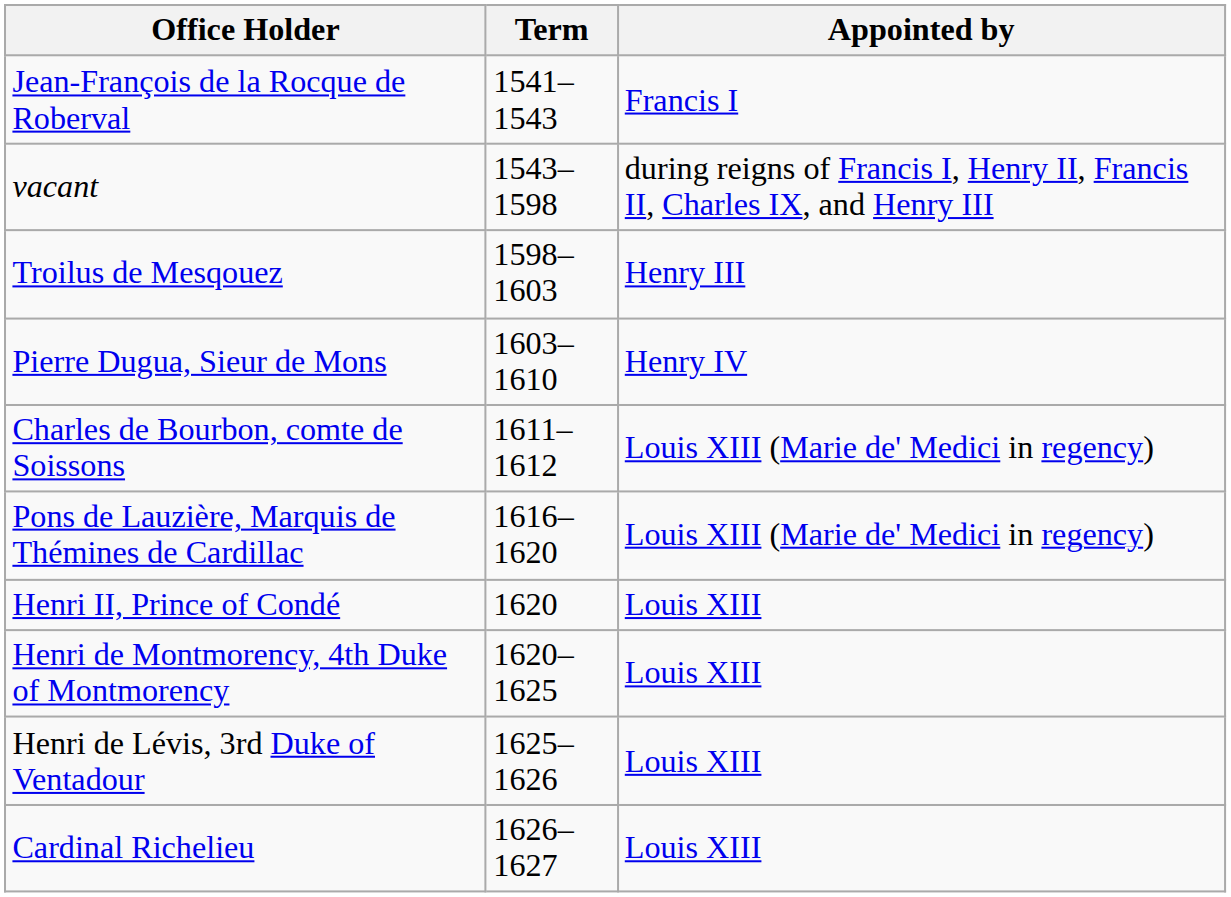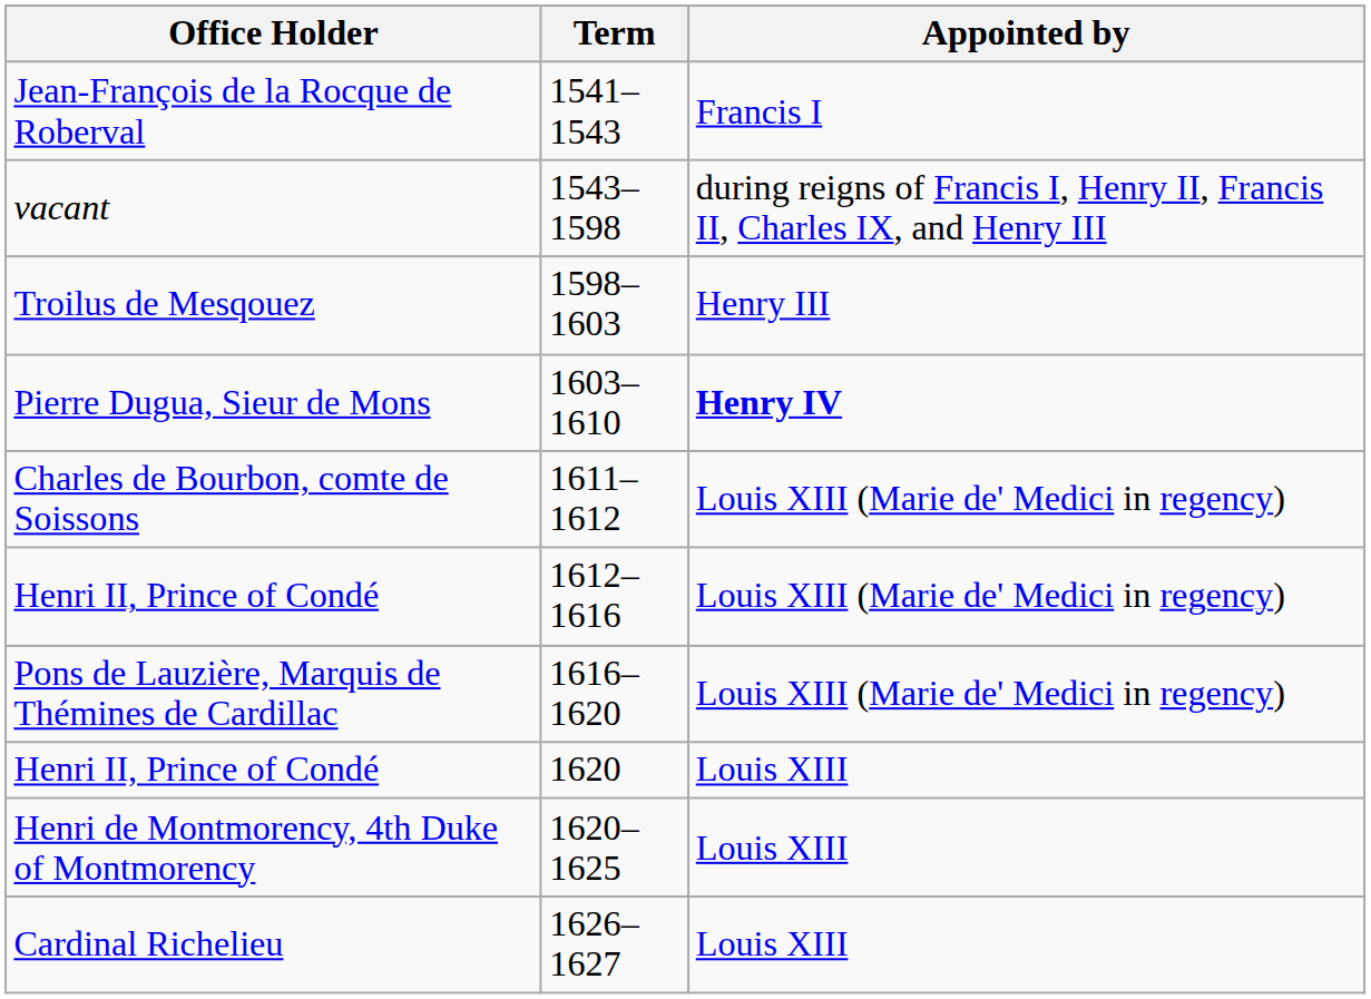Pierre Dugua, Sieur de Mons | Appointed by: normal -> bold
+ row: Henri II, Prince of Condé | 1612–1616 | Louis XIII (Marie de' Medici in regency)
- row: Henri de Lévis, 3rd Duke of Ventadour | 1625–1626 | Louis XIII
